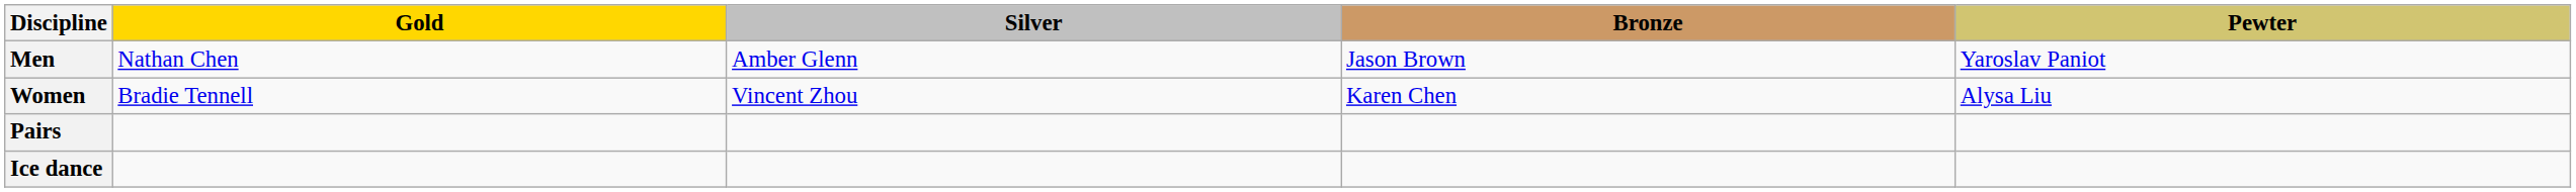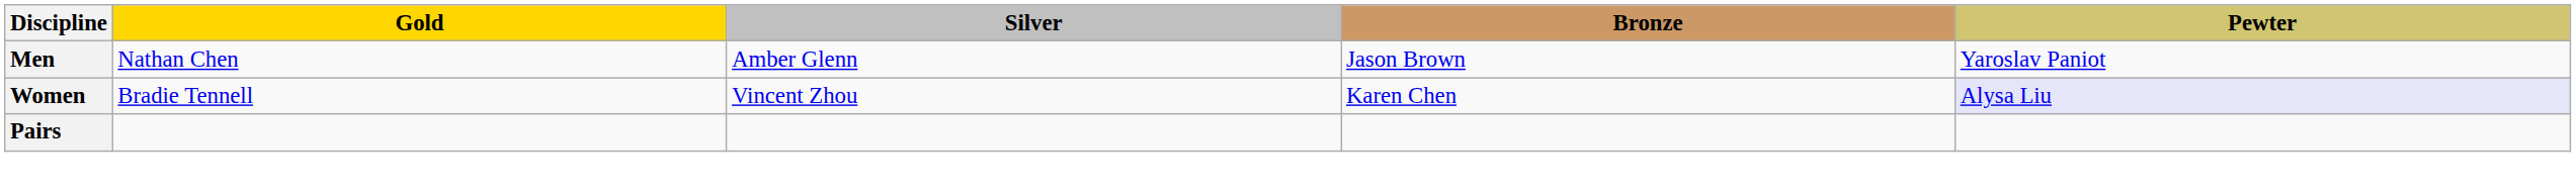Women | Pewter: no background -> lavender background
- row: Ice dance
